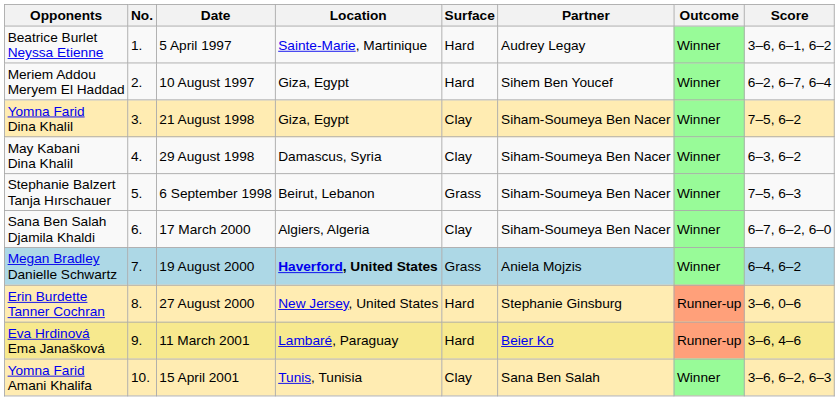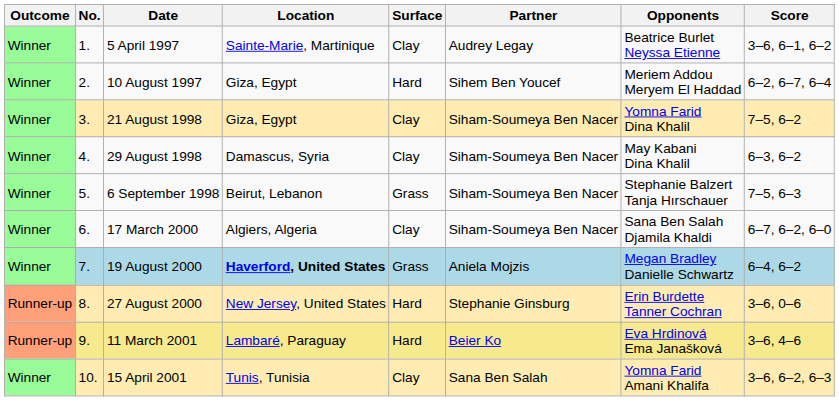columns swapped: Outcome <-> Opponents
5 April 1997 | Surface: Hard -> Clay
